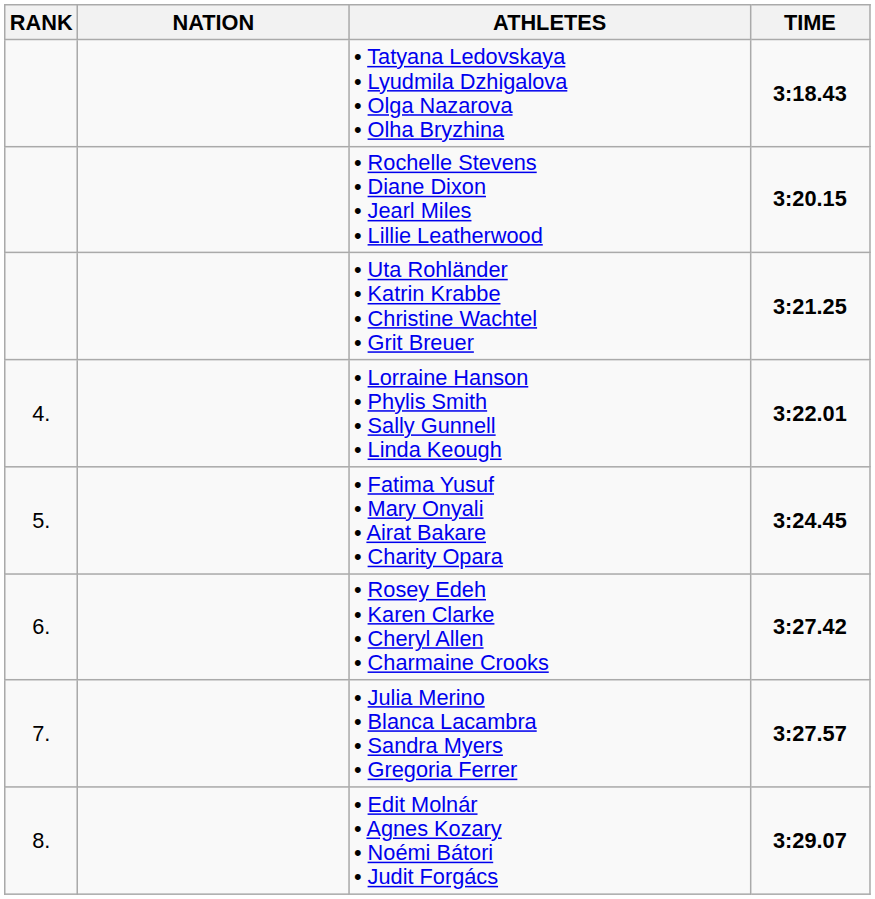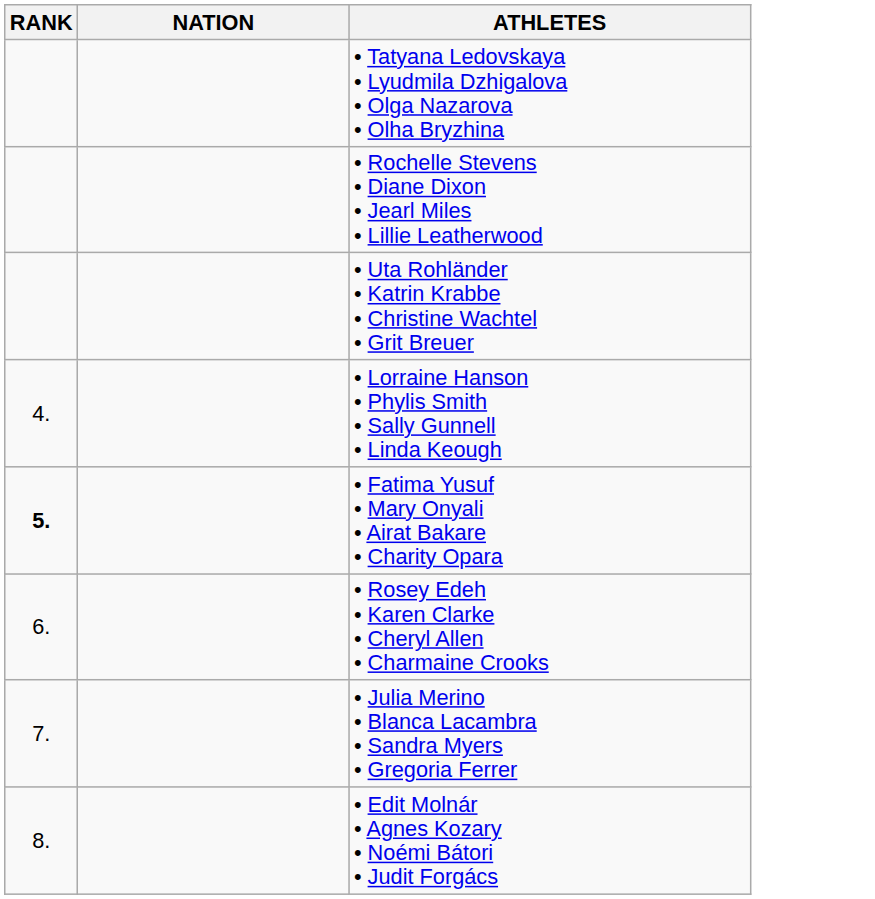- column: TIME | 3:18.43 | 3:20.15 | 3:21.25 | 3:22.01 | 3:24.45 | 3:27.42 | 3:27.57 | 3:29.07
• Fatima Yusuf • Mary Onyali • Airat Bakare • Charity Opara | RANK: normal -> bold
